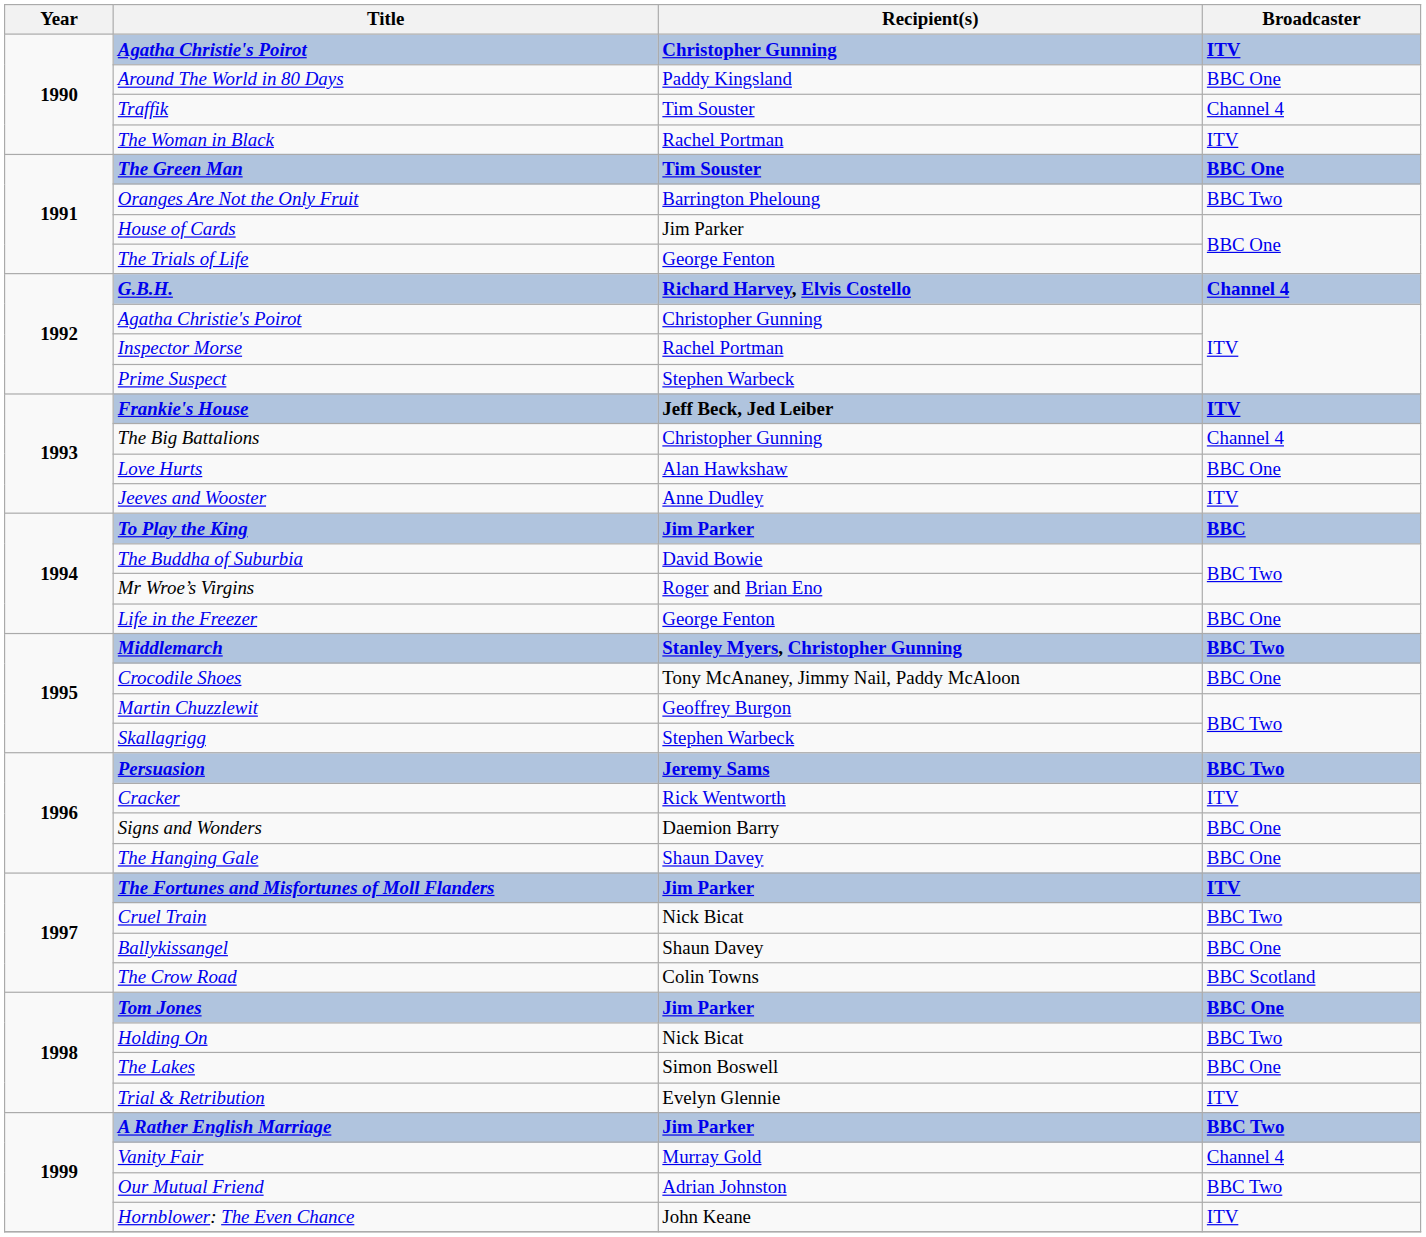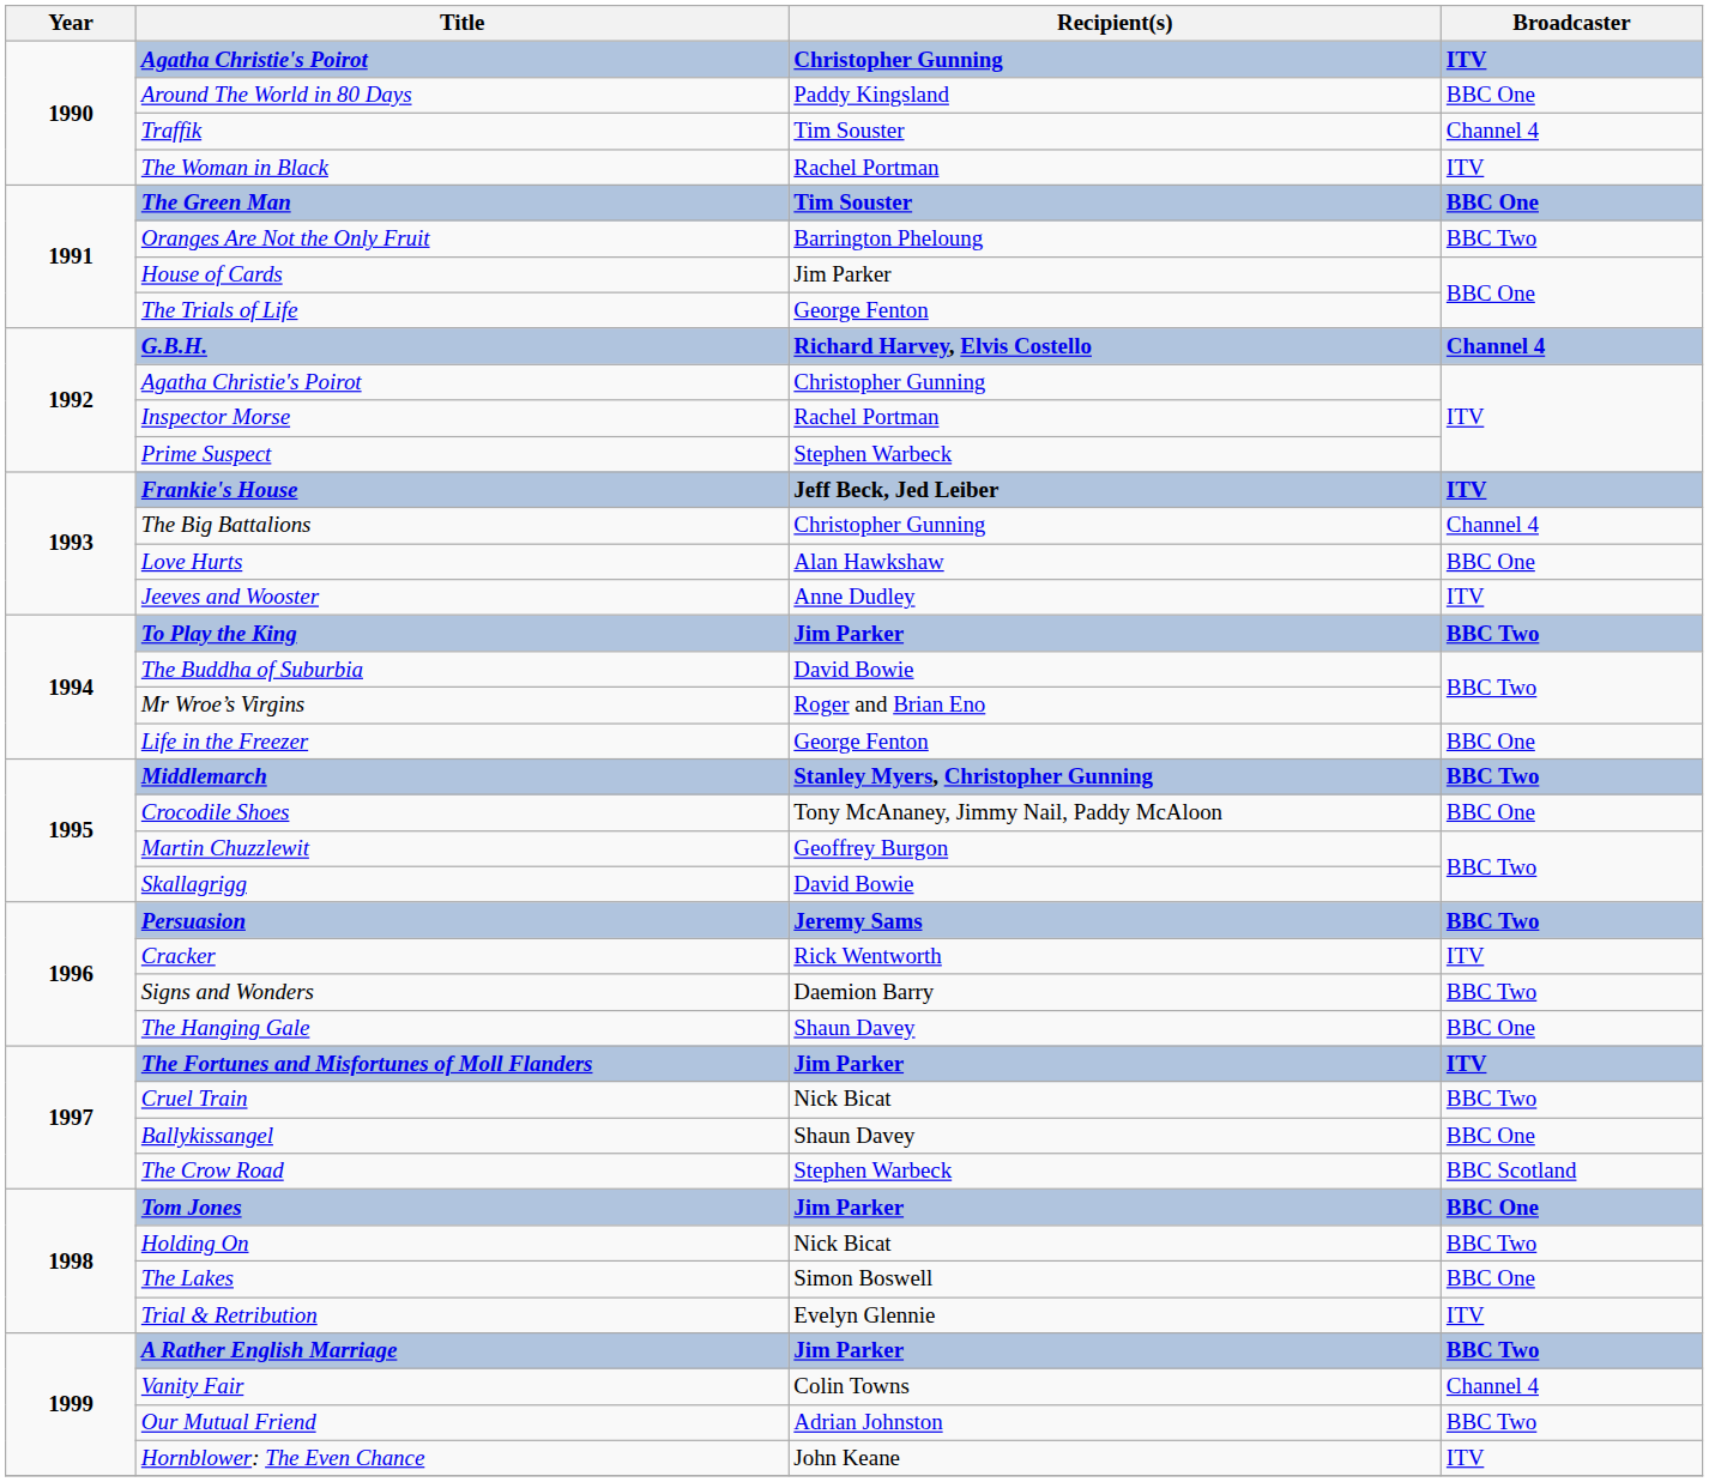To Play the King | Broadcaster: BBC -> BBC Two
Skallagrigg | Recipient(s): Stephen Warbeck -> David Bowie
Signs and Wonders | Broadcaster: BBC One -> BBC Two
The Crow Road | Recipient(s): Colin Towns -> Stephen Warbeck
Vanity Fair | Recipient(s): Murray Gold -> Colin Towns
